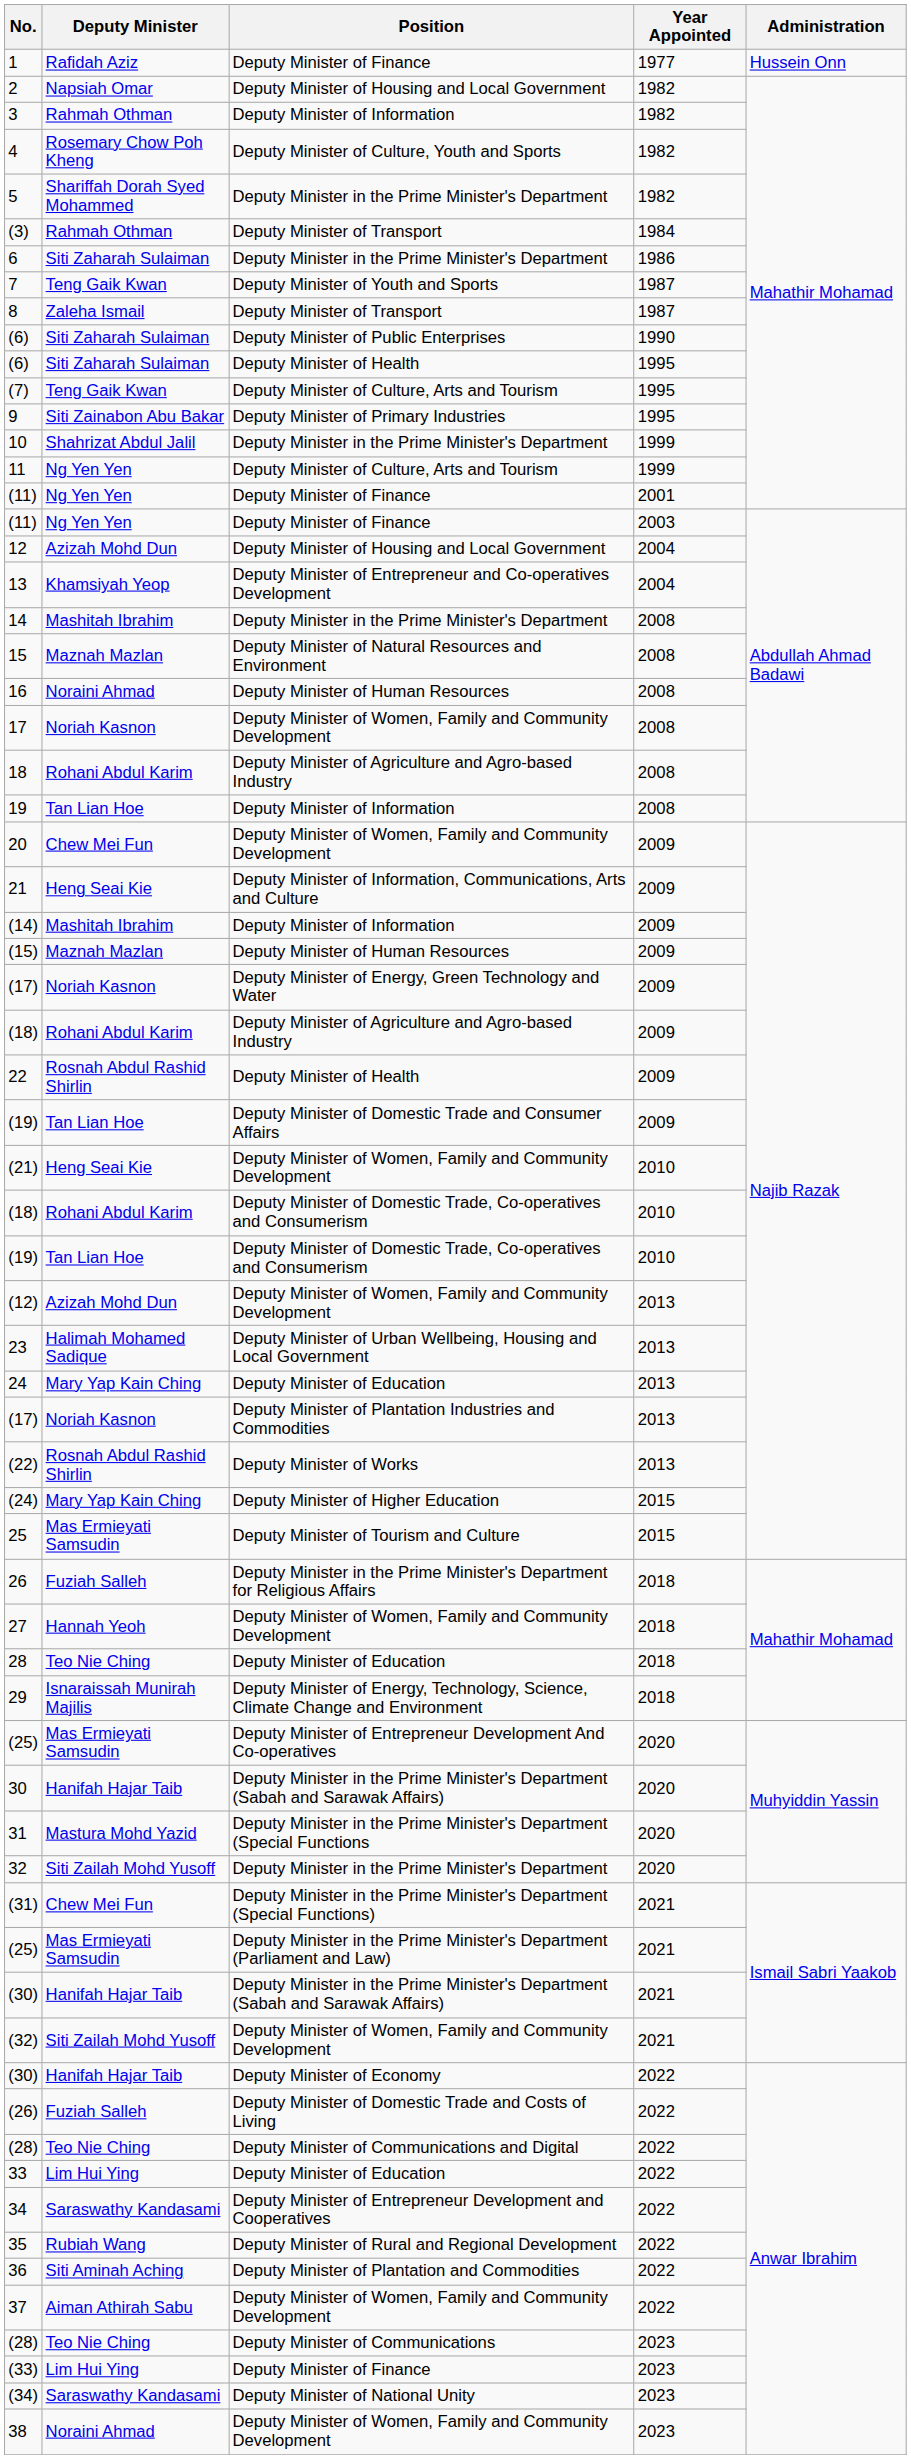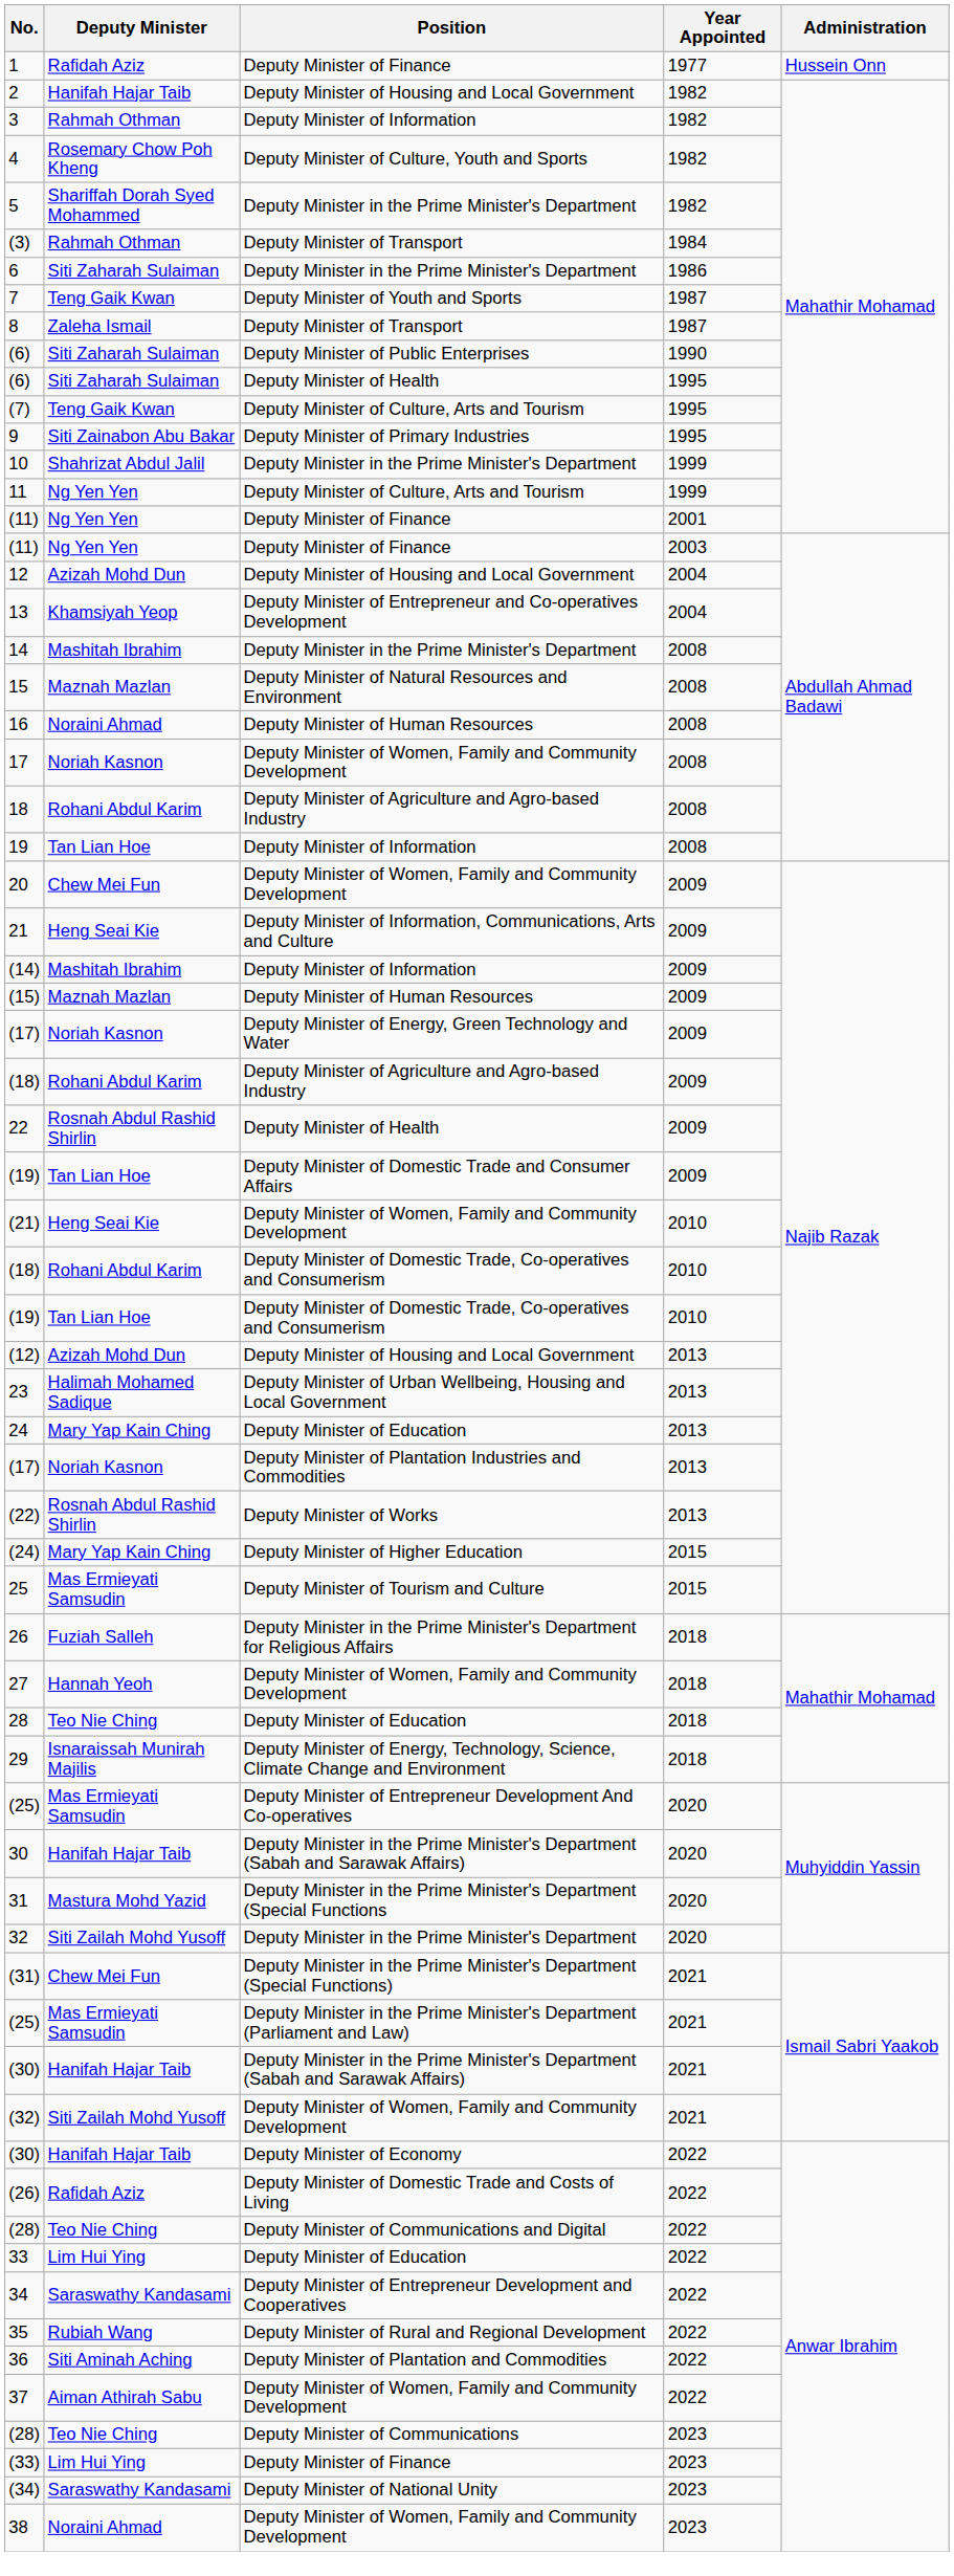2 | Deputy Minister: Napsiah Omar -> Hanifah Hajar Taib
(12) | Position: Deputy Minister of Women, Family and Community Development -> Deputy Minister of Housing and Local Government
(26) | Deputy Minister: Fuziah Salleh -> Rafidah Aziz
